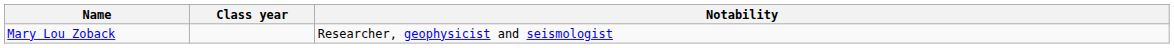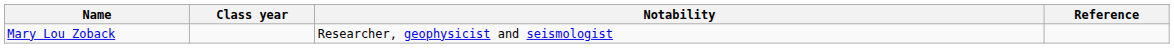+ column: Reference
